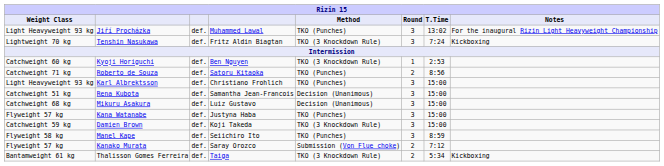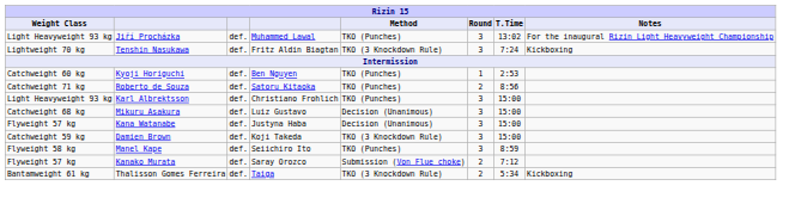Kyoji Horiguchi | Method: TKO (3 Knockdown Rule) -> TKO (Punches)
- row: Catchweight 51 kg | Rena Kubota | def. | Samantha Jean-Francois | Decision (Unanimous) | 3 | 15:00
Kana Watanabe | Method: TKO (Punches) -> Decision (Unanimous)
